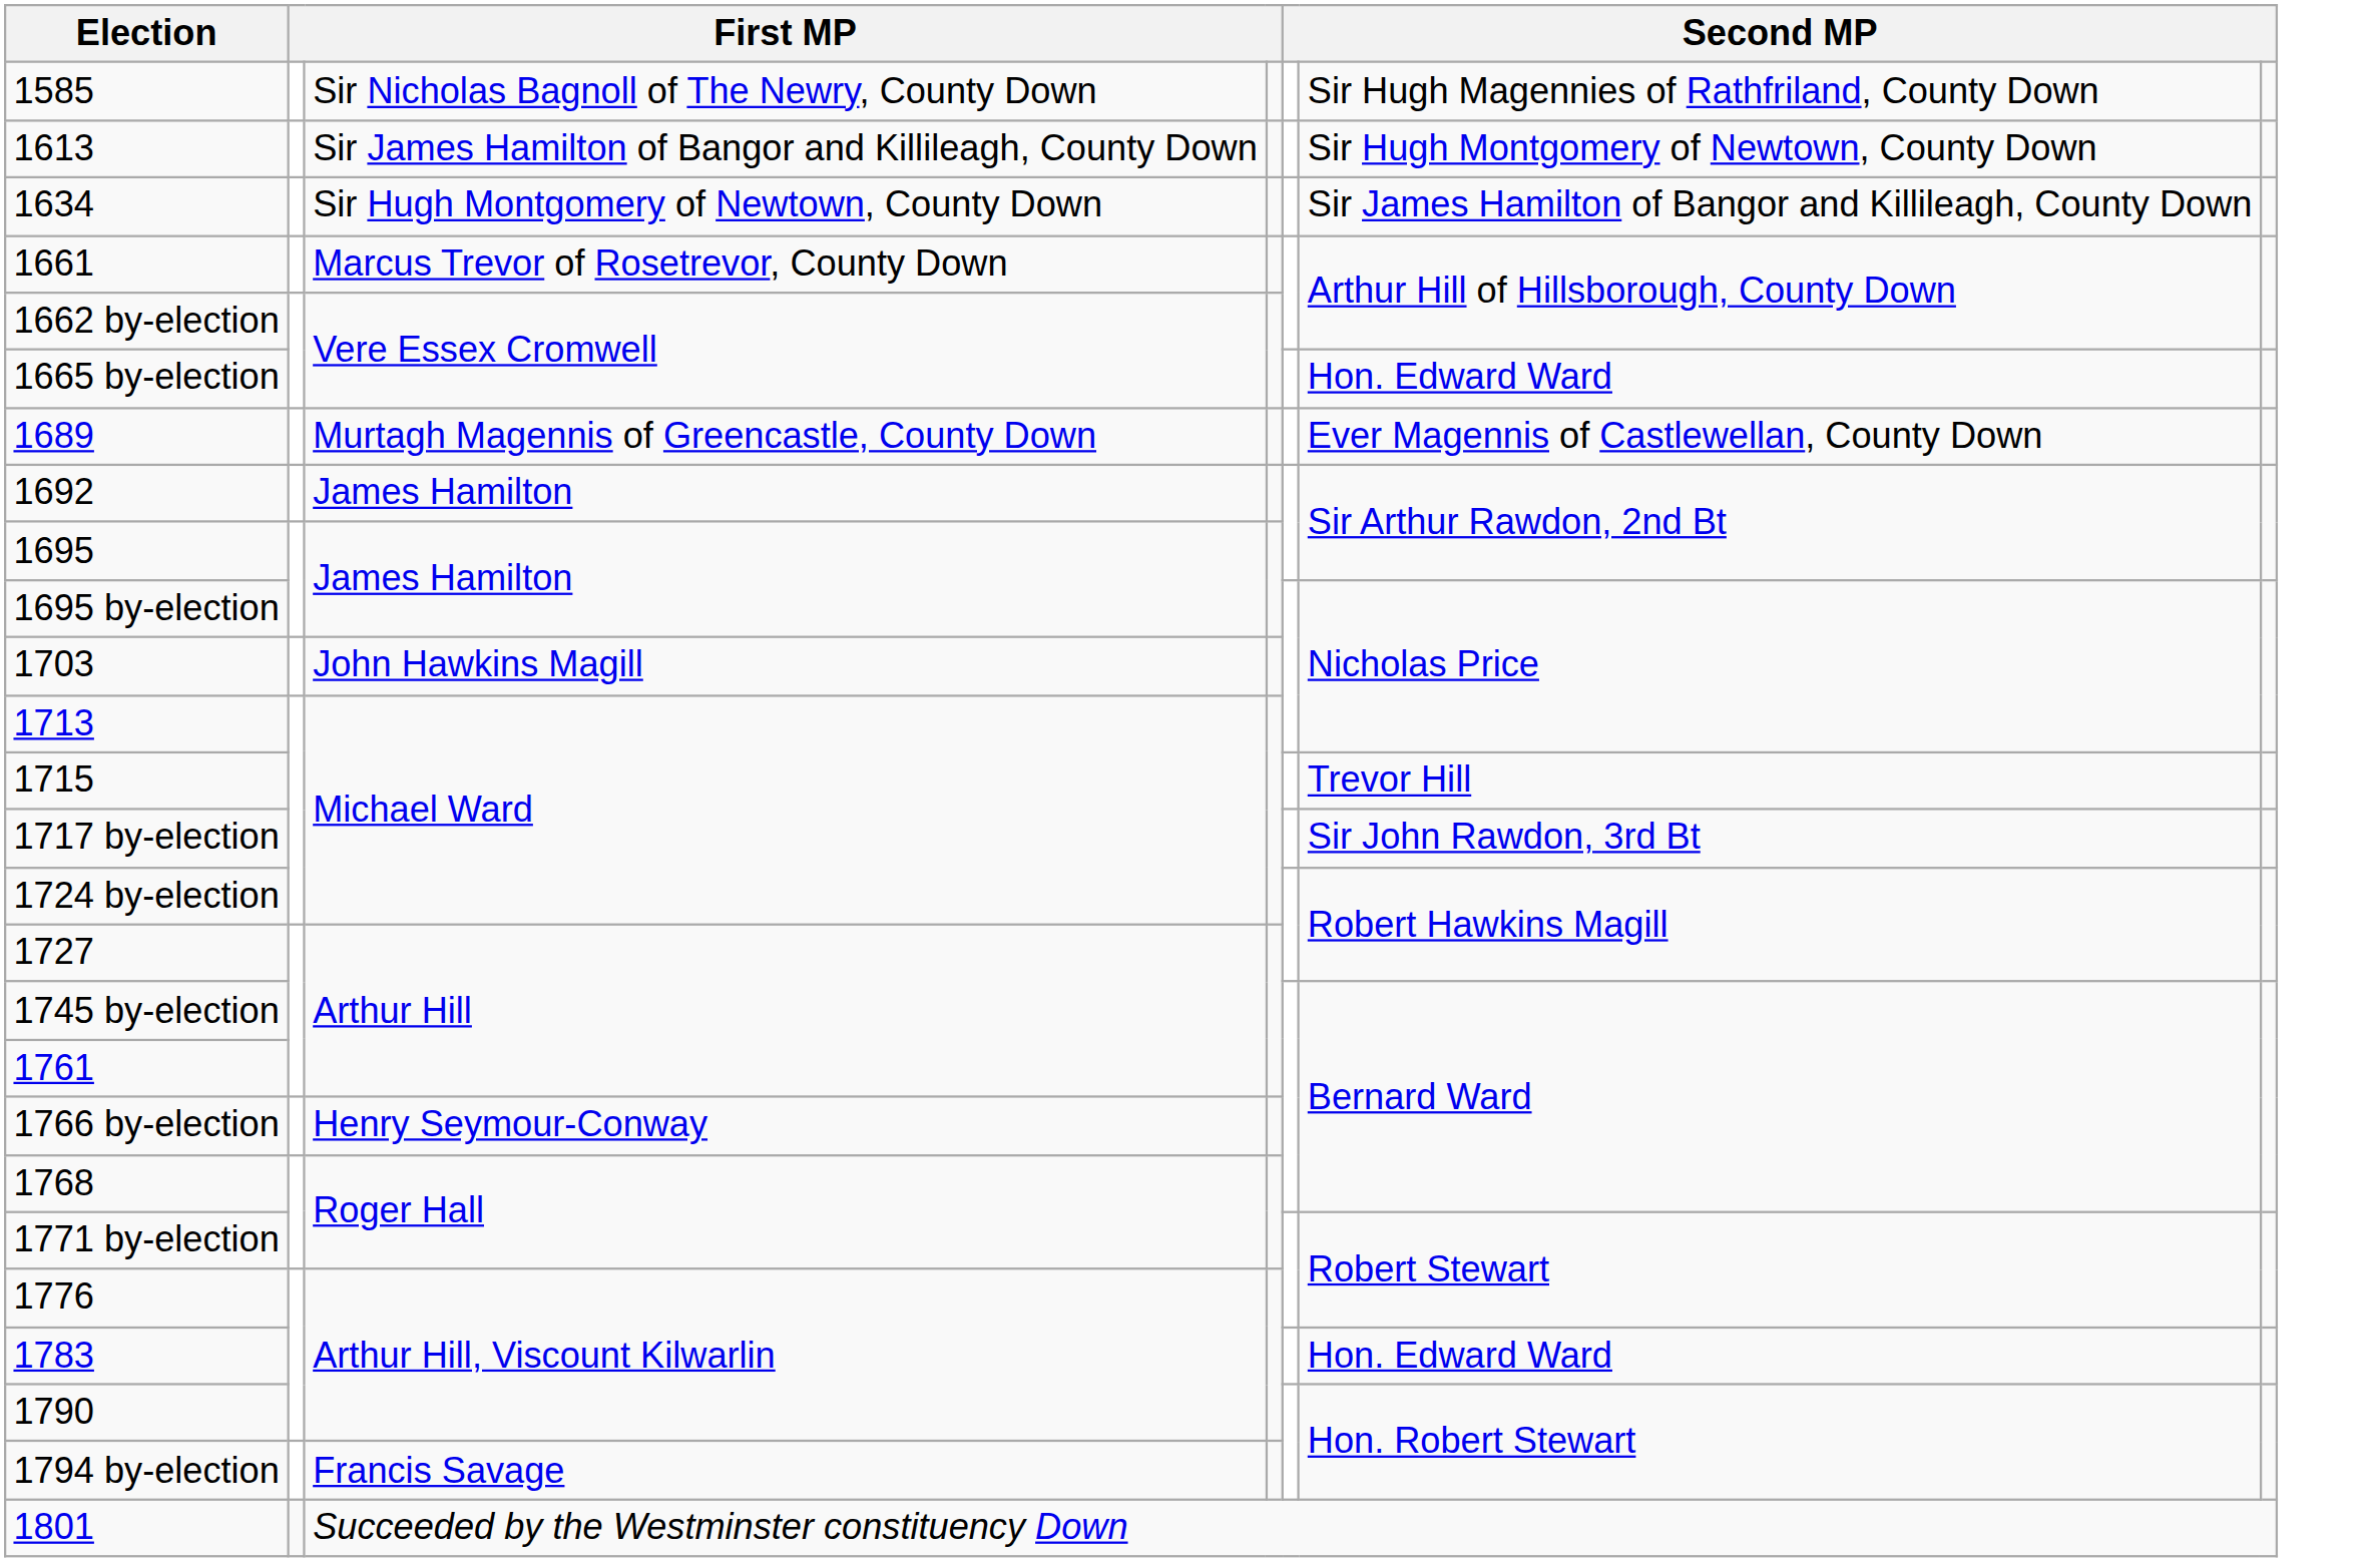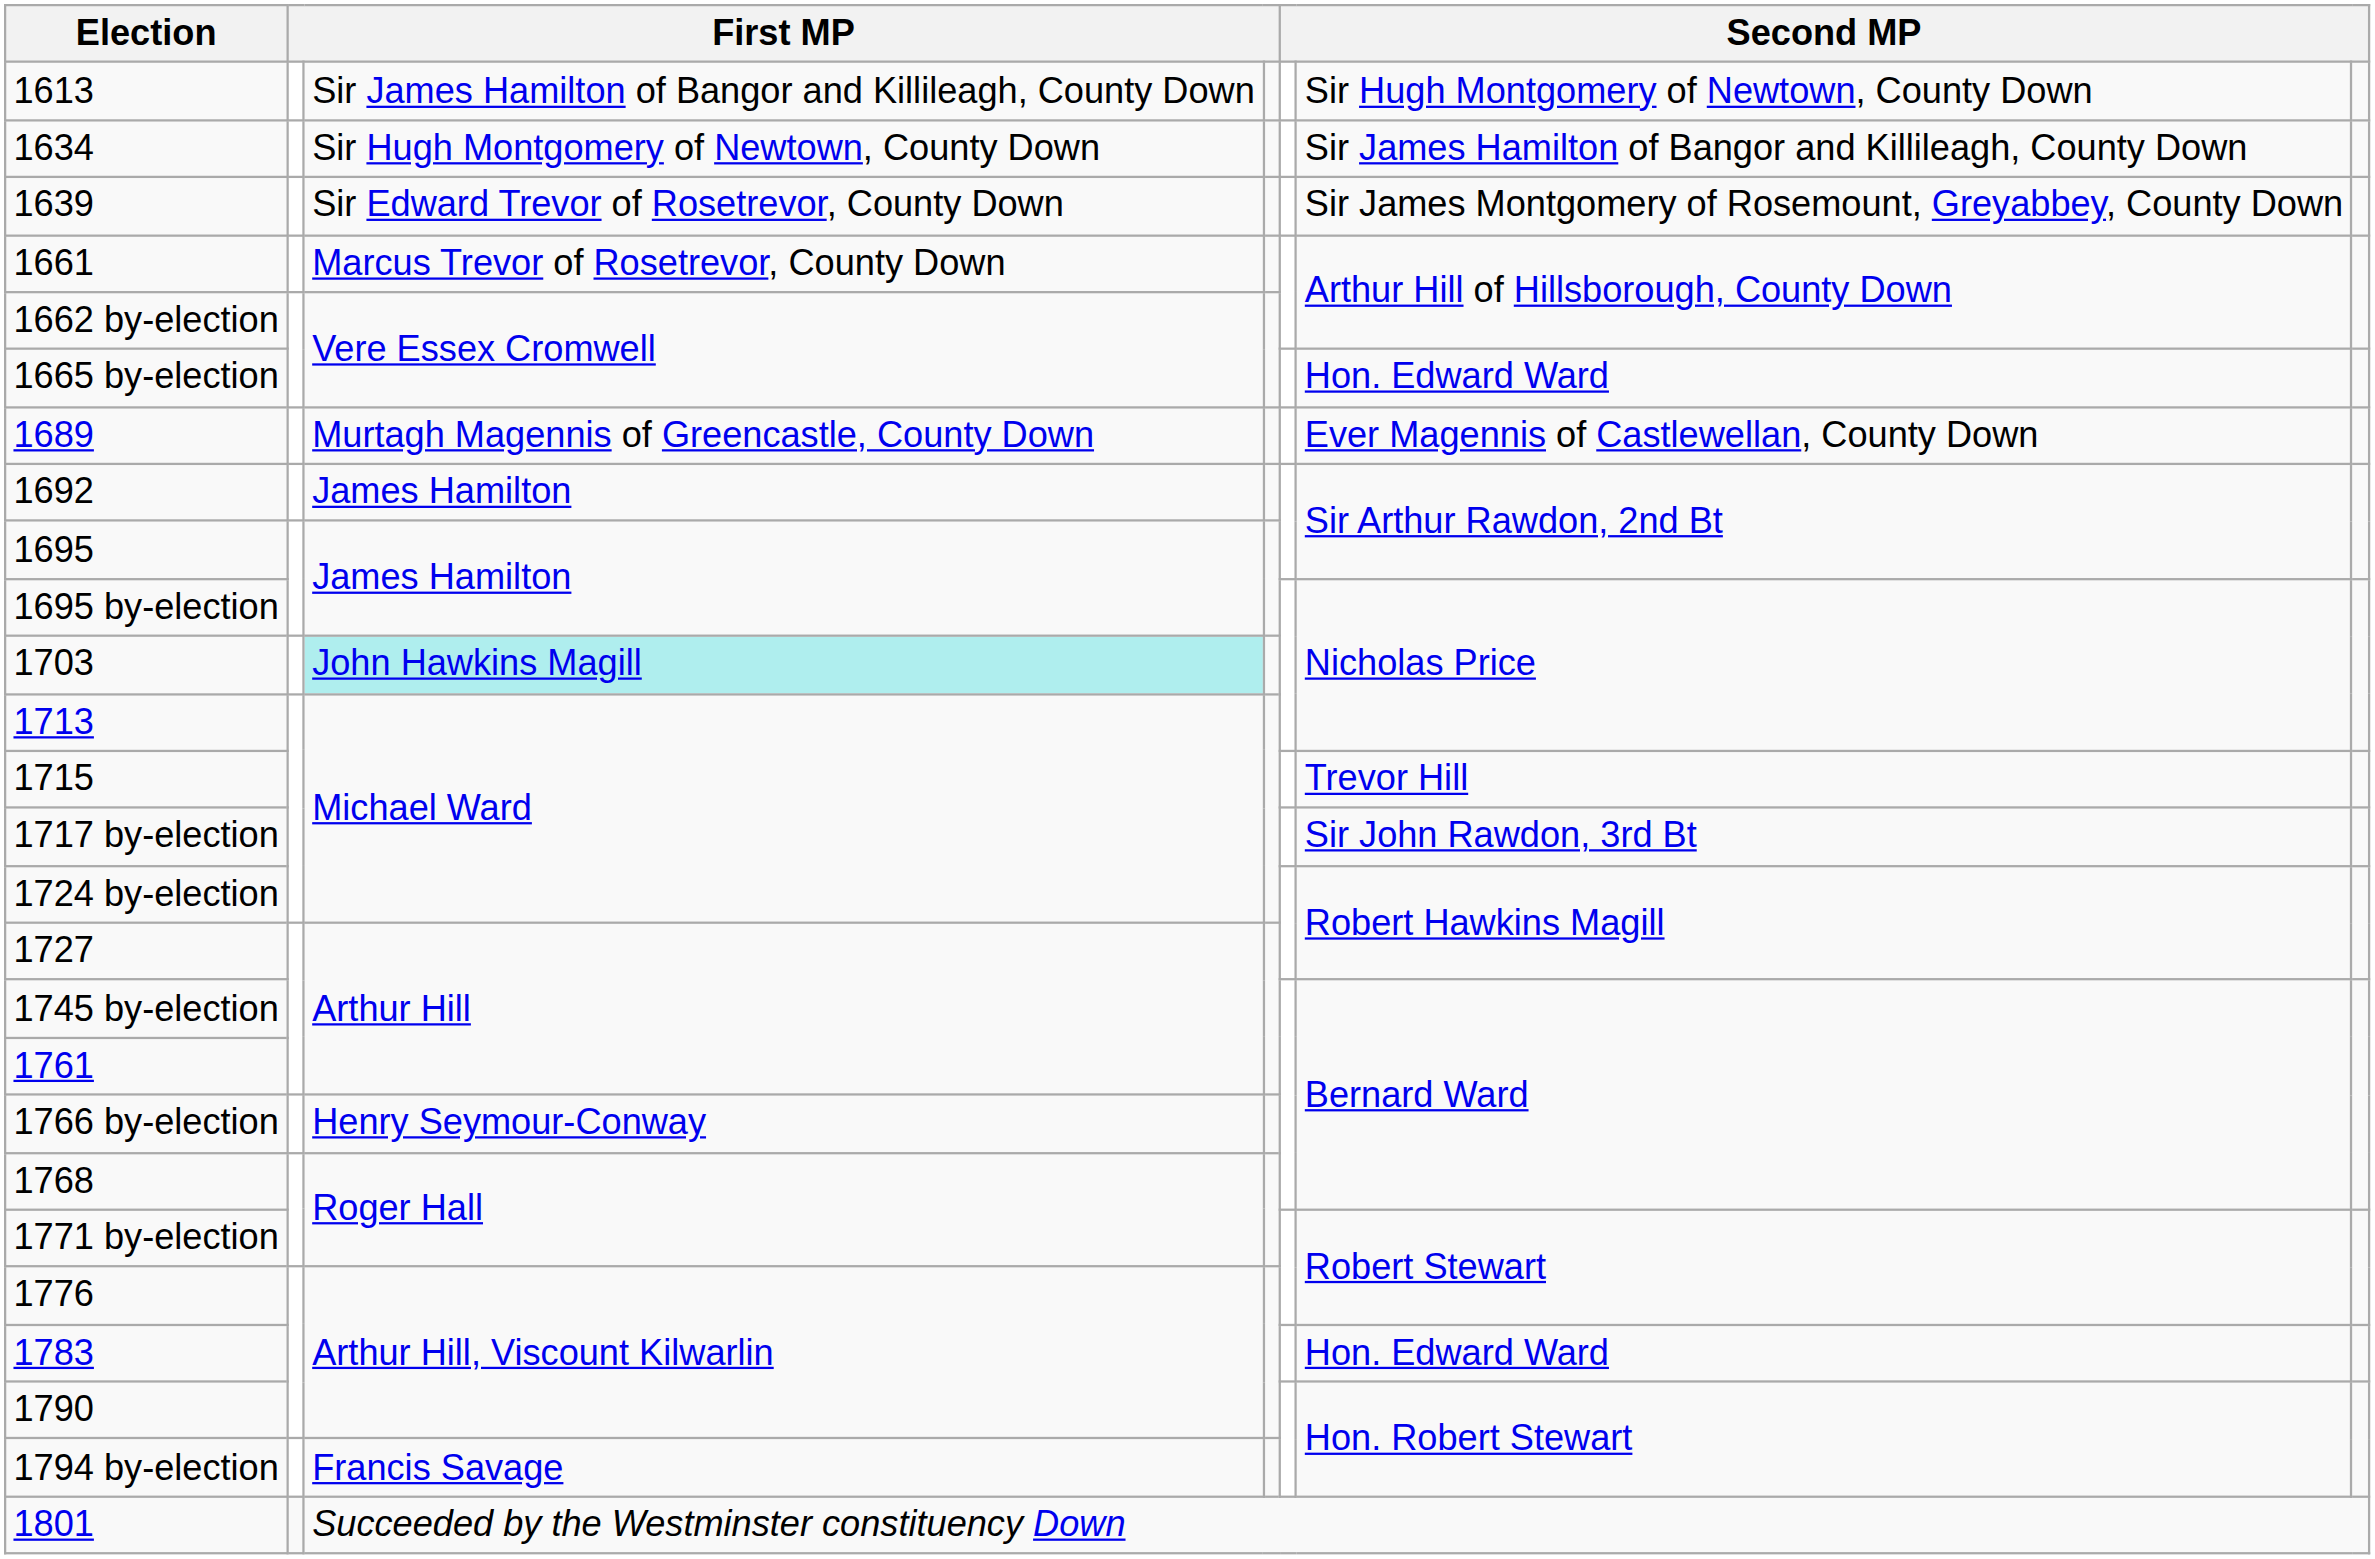- row: 1585 | Sir Nicholas Bagnoll of The Newry, County Down | Sir Hugh Magennies of Rathfriland, County Down
+ row: 1639 | Sir Edward Trevor of Rosetrevor, County Down | Sir James Montgomery of Rosemount, Greyabbey, County Down
1703 | column 3: no background -> paleturquoise background
